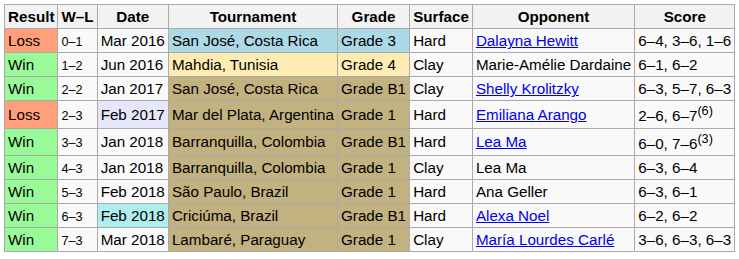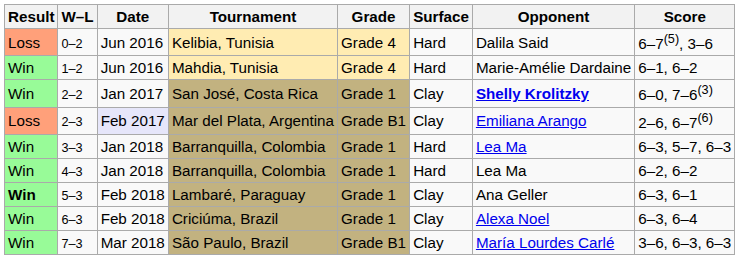- row: Loss | 0–1 | Mar 2016 | San José, Costa Rica | Grade 3 | Hard | Dalayna Hewitt | 6–4, 3–6, 1–6
+ row: Loss | 0–2 | Jun 2016 | Kelibia, Tunisia | Grade 4 | Hard | Dalila Said | 6–7(5), 3–6
1–2 | Surface: Clay -> Hard
2–2 | Grade: Grade B1 -> Grade 1
2–2 | Opponent: normal -> bold
2–2 | Score: 6–3, 5–7, 6–3 -> 6–0, 7–6(3)
2–3 | Grade: Grade 1 -> Grade B1
2–3 | Surface: Hard -> Clay
3–3 | Grade: Grade B1 -> Grade 1
3–3 | Score: 6–0, 7–6(3) -> 6–3, 5–7, 6–3
4–3 | Surface: Clay -> Hard
4–3 | Score: 6–3, 6–4 -> 6–2, 6–2
5–3 | Result: normal -> bold
5–3 | Tournament: São Paulo, Brazil -> Lambaré, Paraguay
5–3 | Surface: Hard -> Clay
6–3 | Date: paleturquoise background -> no background
6–3 | Grade: Grade B1 -> Grade 1
6–3 | Surface: Hard -> Clay
6–3 | Score: 6–2, 6–2 -> 6–3, 6–4
7–3 | Tournament: Lambaré, Paraguay -> São Paulo, Brazil
7–3 | Grade: Grade 1 -> Grade B1
